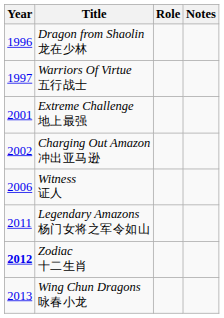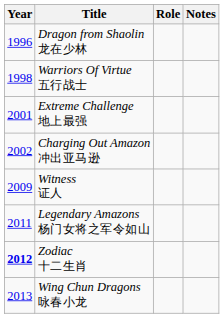Warriors Of Virtue 五行战士 | Year: 1997 -> 1998
Witness 证人 | Year: 2006 -> 2009
